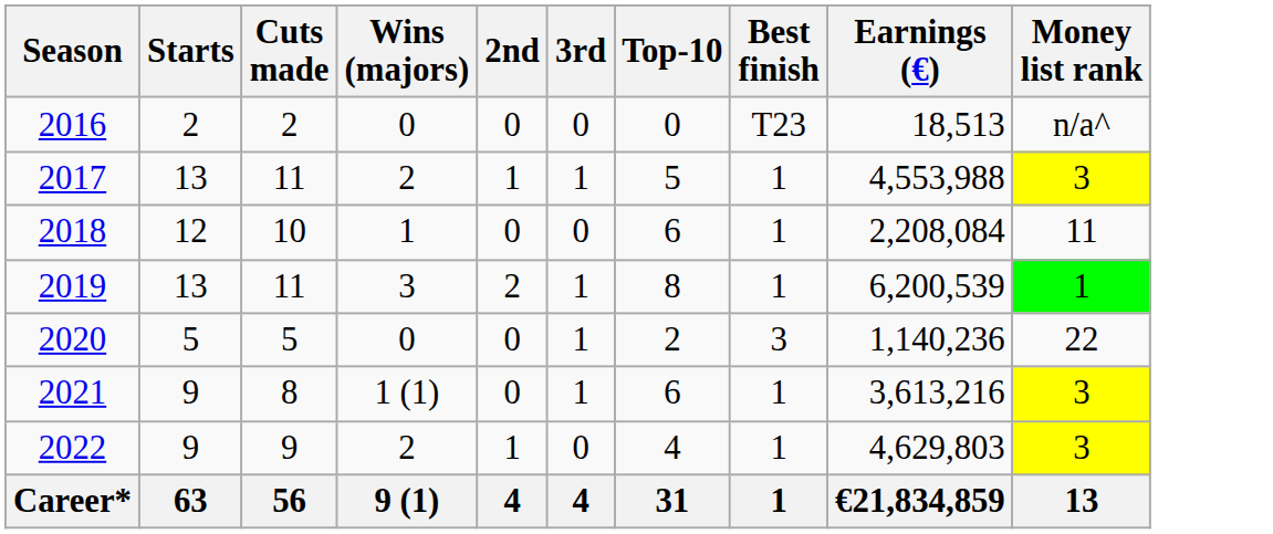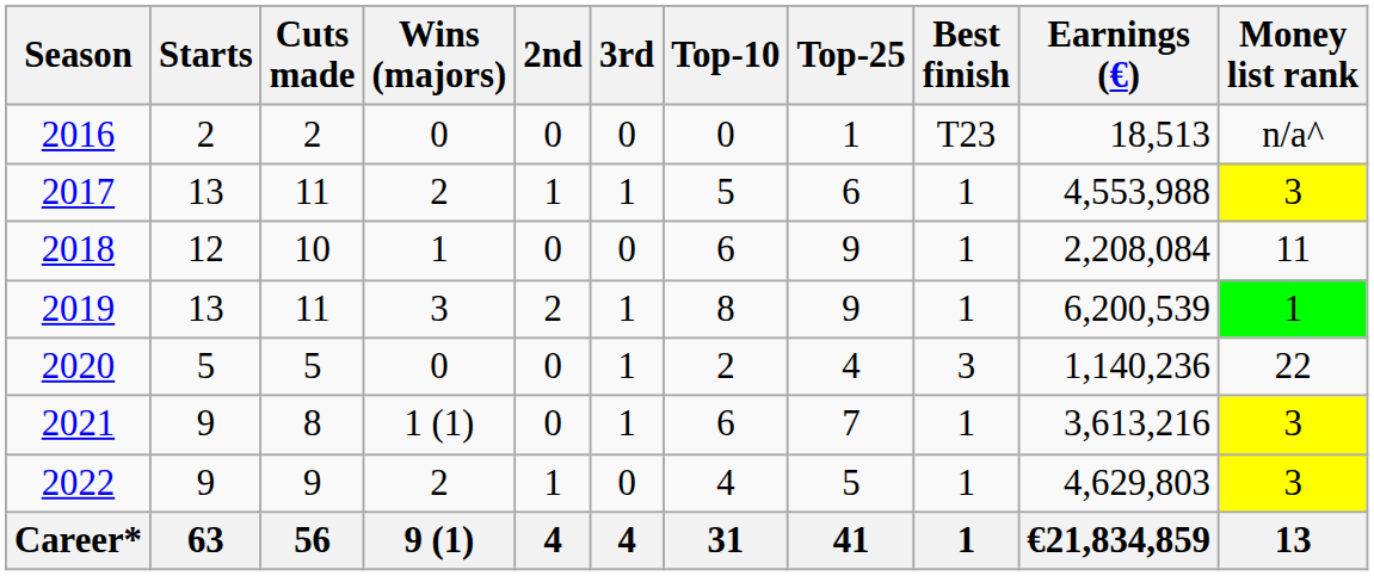+ column: Top-25 | 1 | 6 | 9 | 9 | 4 | 7 | 5 | 41
